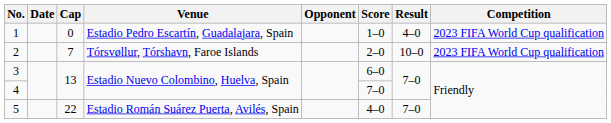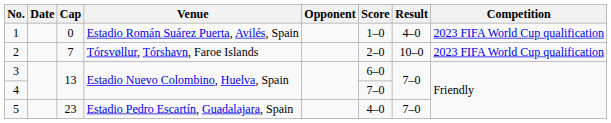1 | Venue: Estadio Pedro Escartín, Guadalajara, Spain -> Estadio Román Suárez Puerta, Avilés, Spain
5 | Cap: 22 -> 23
5 | Venue: Estadio Román Suárez Puerta, Avilés, Spain -> Estadio Pedro Escartín, Guadalajara, Spain
